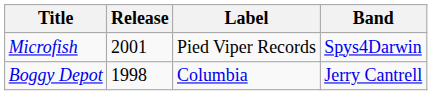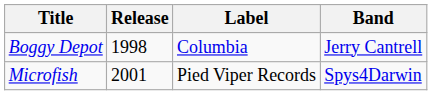rows swapped: Boggy Depot <-> Microfish
